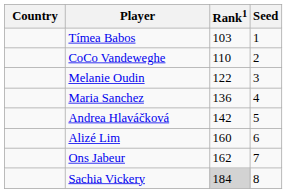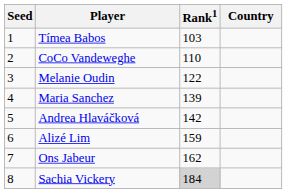columns swapped: Country <-> Seed
Maria Sanchez | Rank1: 136 -> 139
Alizé Lim | Rank1: 160 -> 159
